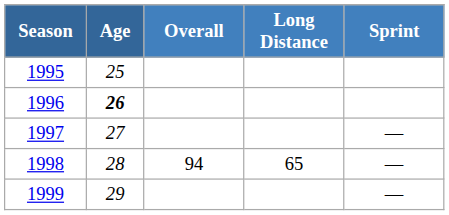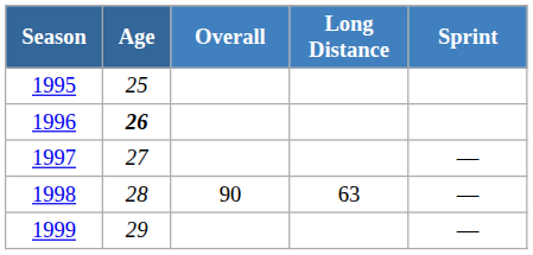1998 | Overall: 94 -> 90
1998 | Long Distance: 65 -> 63
